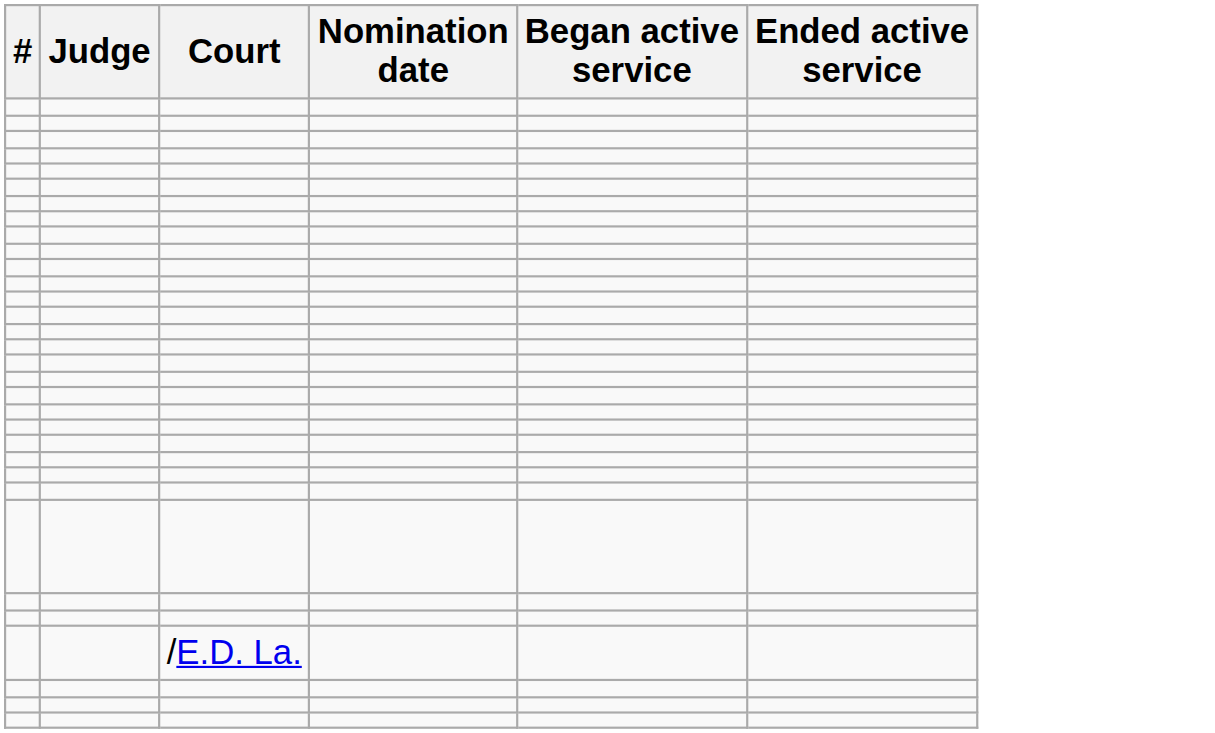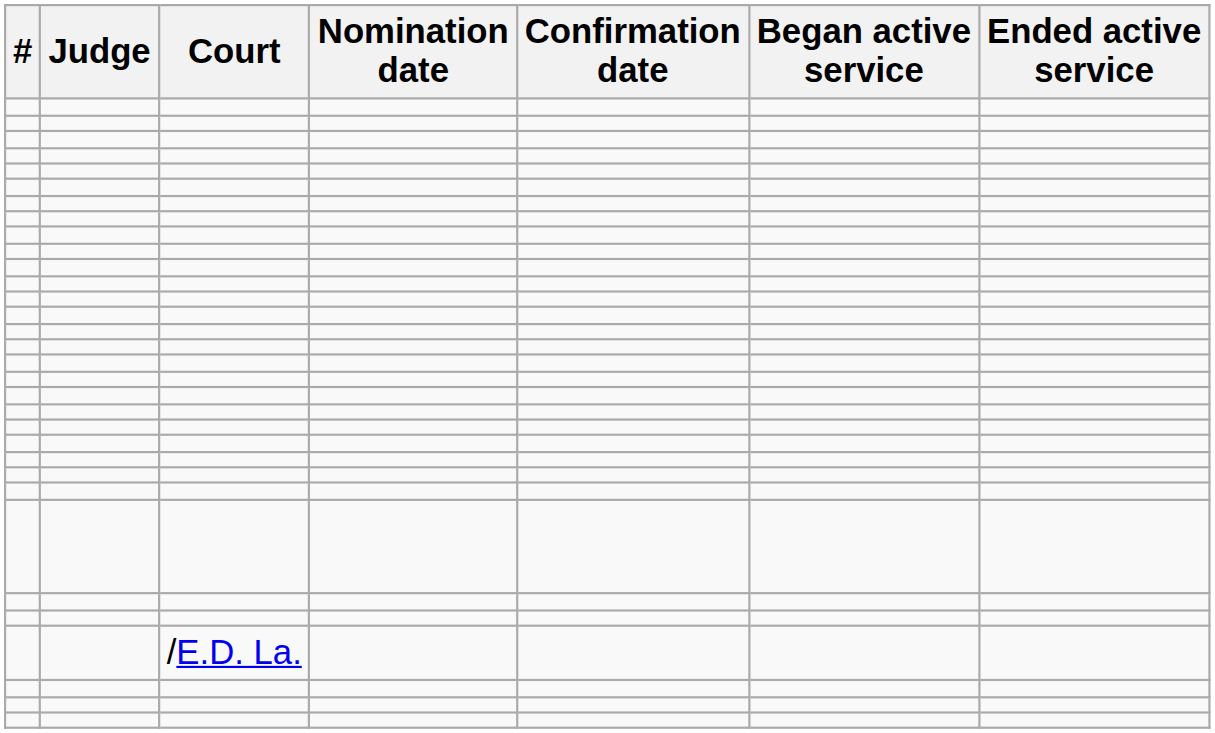+ column: Confirmation date
